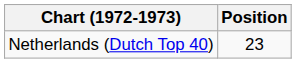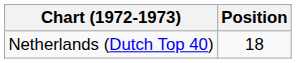Netherlands (Dutch Top 40) | Position: 23 -> 18
